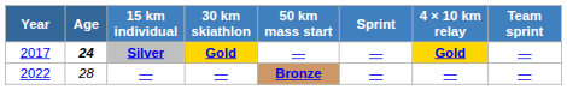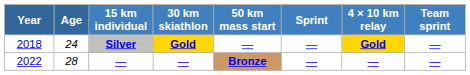Silver | Year: 2017 -> 2018
Silver | Age: bold -> normal
